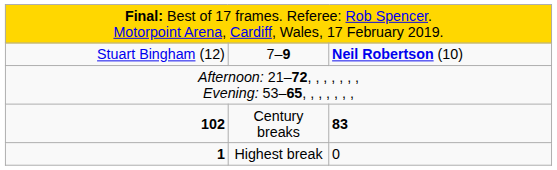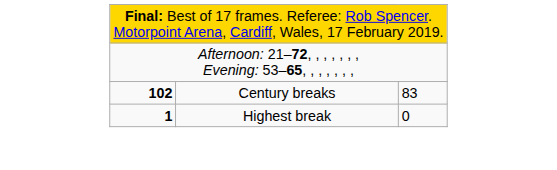- row: Stuart Bingham (12) | 7–9 | Neil Robertson (10)
102 | column 3: bold -> normal
